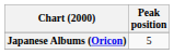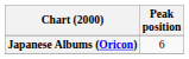Japanese Albums (Oricon) | Peak position: 5 -> 6
